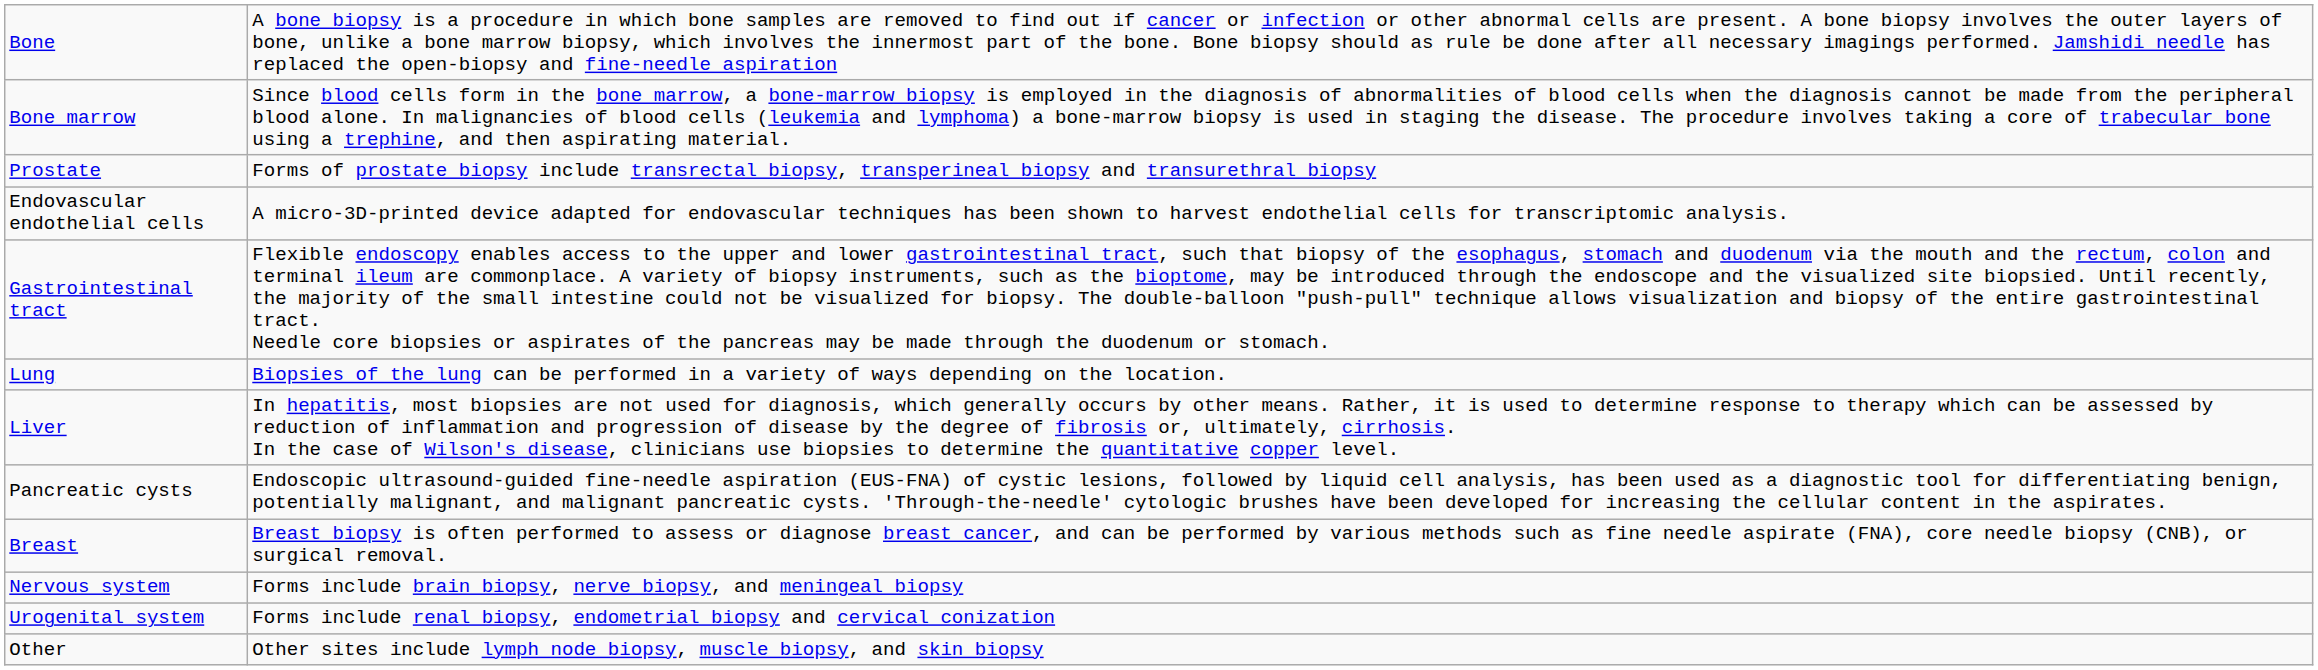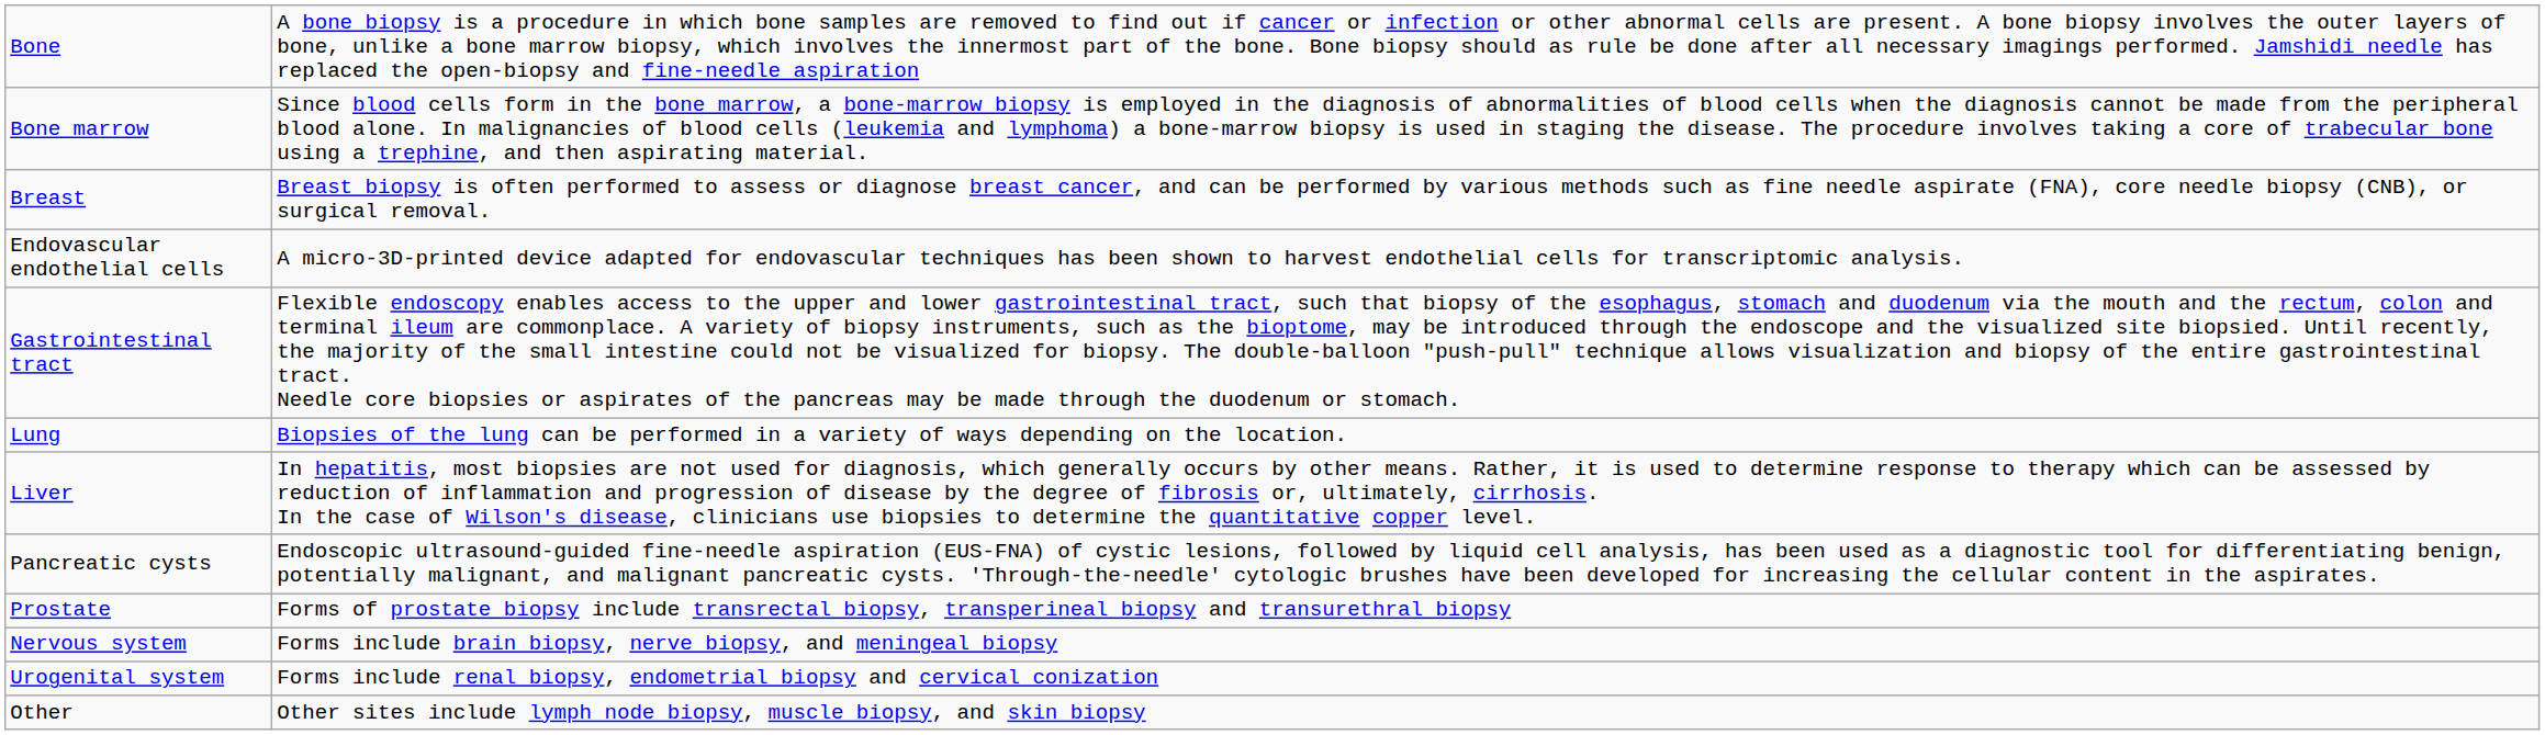rows swapped: Breast <-> Prostate
